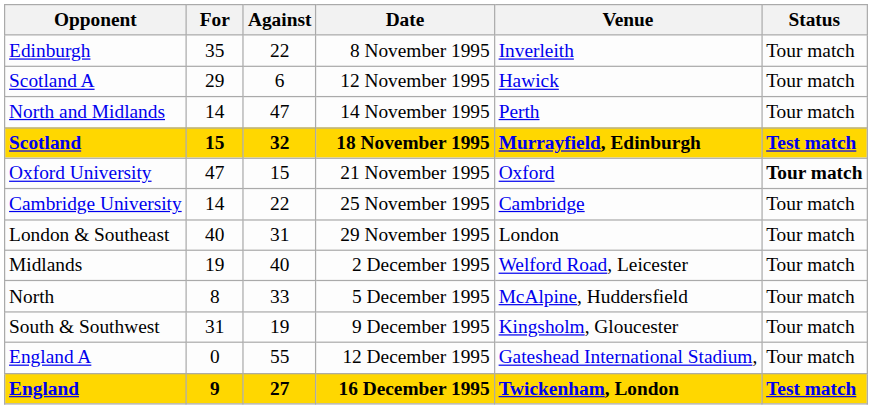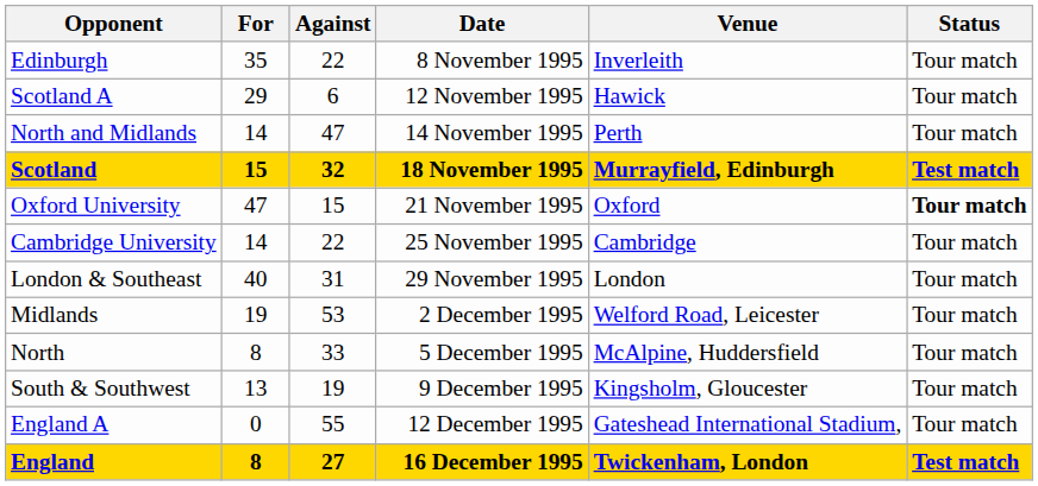Midlands | Against: 40 -> 53
South & Southwest | For: 31 -> 13
England | For: 9 -> 8
